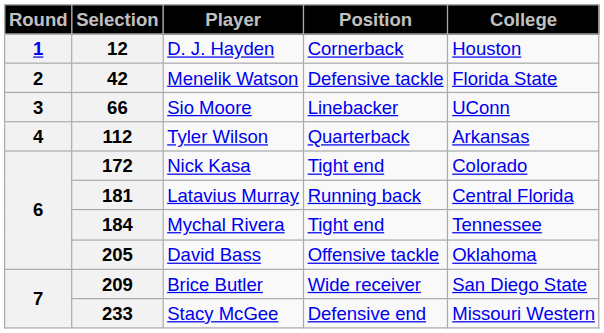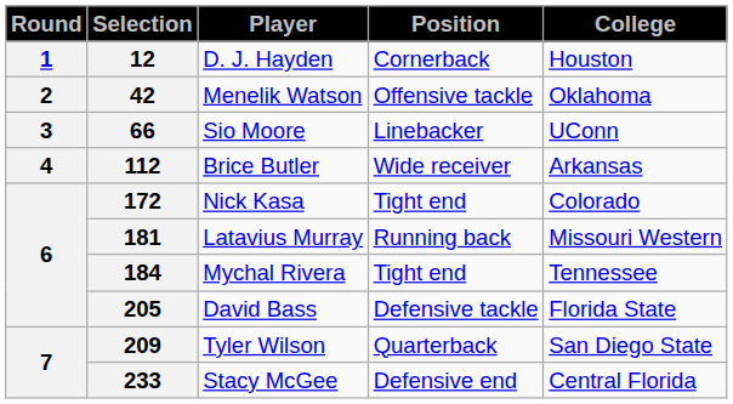42 | Position: Defensive tackle -> Offensive tackle
42 | College: Florida State -> Oklahoma
112 | Player: Tyler Wilson -> Brice Butler
112 | Position: Quarterback -> Wide receiver
181 | College: Central Florida -> Missouri Western
205 | Position: Offensive tackle -> Defensive tackle
205 | College: Oklahoma -> Florida State
209 | Player: Brice Butler -> Tyler Wilson
209 | Position: Wide receiver -> Quarterback
233 | College: Missouri Western -> Central Florida
